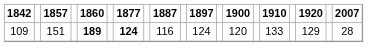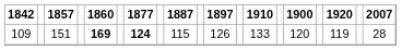columns swapped: 1900 <-> 1910
109 | 1860: 189 -> 169
109 | 1887: 116 -> 115
109 | 1897: 124 -> 126
109 | 1920: 129 -> 119
